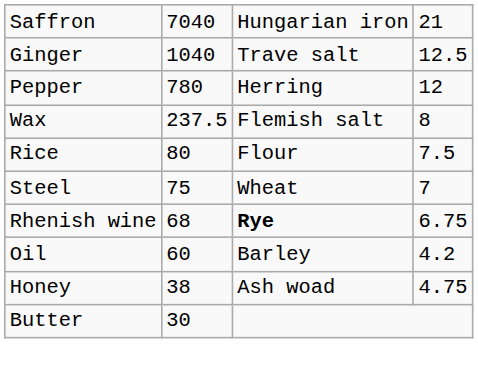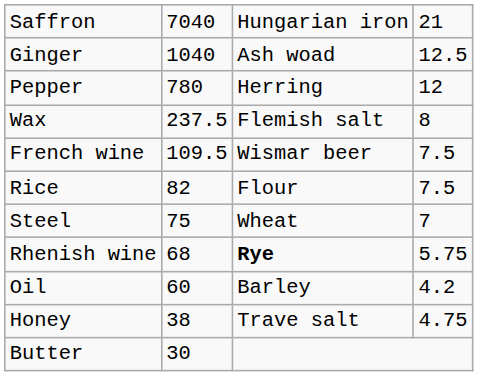Ginger | column 3: Trave salt -> Ash woad
+ row: French wine | 109.5 | Wismar beer | 7.5
Rice | column 2: 80 -> 82
Rhenish wine | column 4: 6.75 -> 5.75
Honey | column 3: Ash woad -> Trave salt
